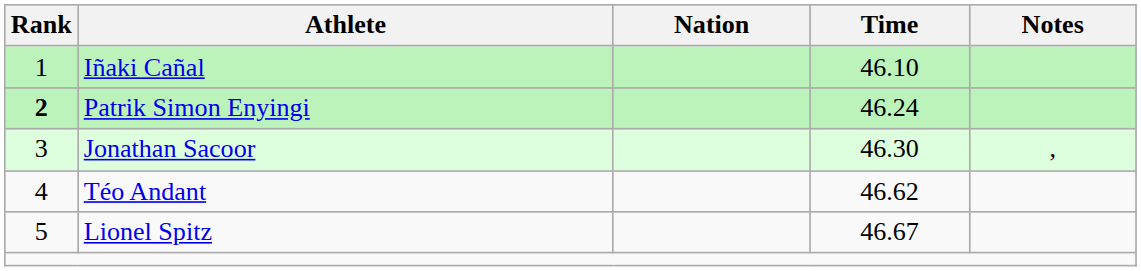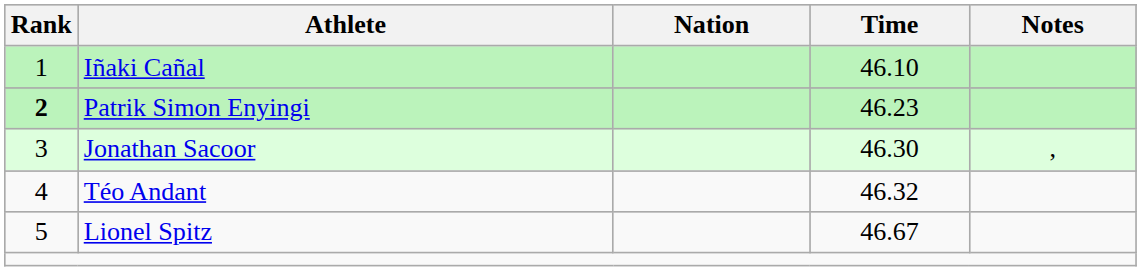Patrik Simon Enyingi | Time: 46.24 -> 46.23
Téo Andant | Time: 46.62 -> 46.32
